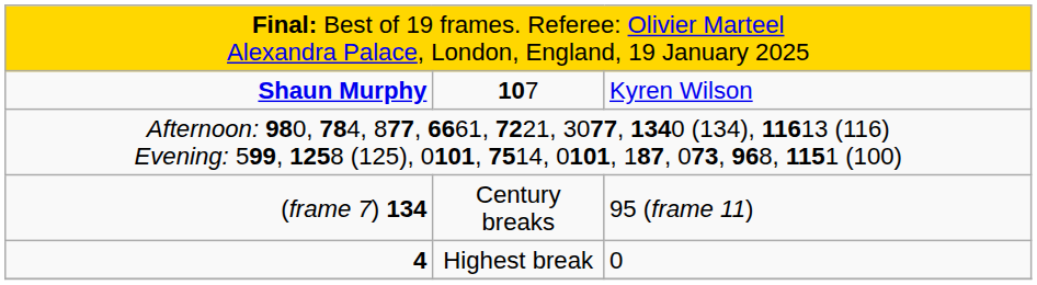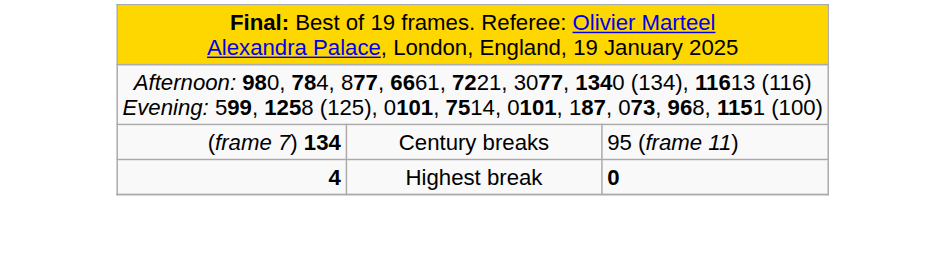- row: Shaun Murphy | 107 | Kyren Wilson
4 | column 3: normal -> bold
